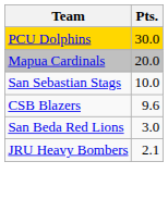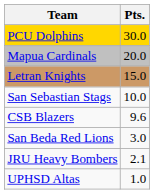+ row: Letran Knights | 15.0
+ row: UPHSD Altas | 1.0
